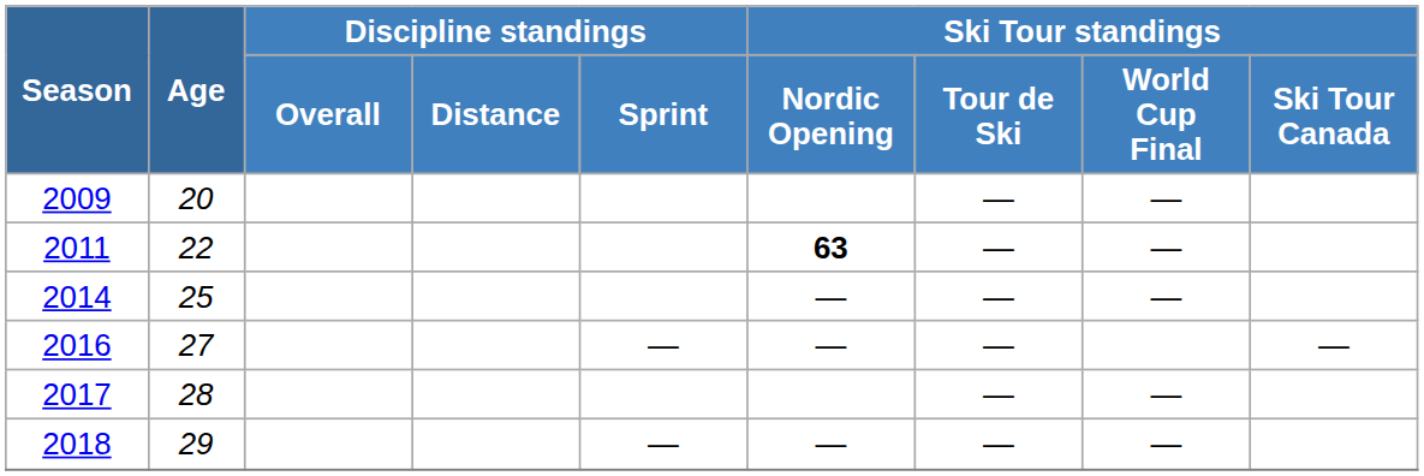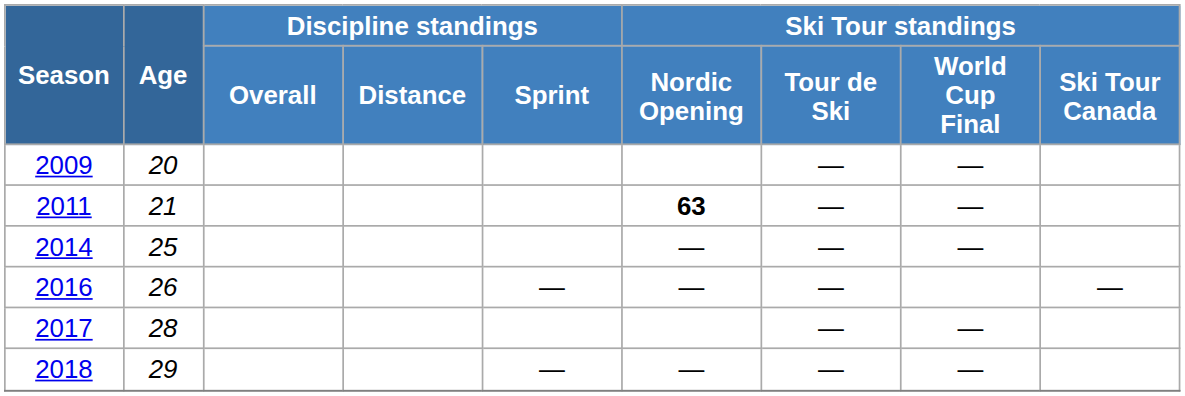2011 | Age: 22 -> 21
2016 | Age: 27 -> 26
